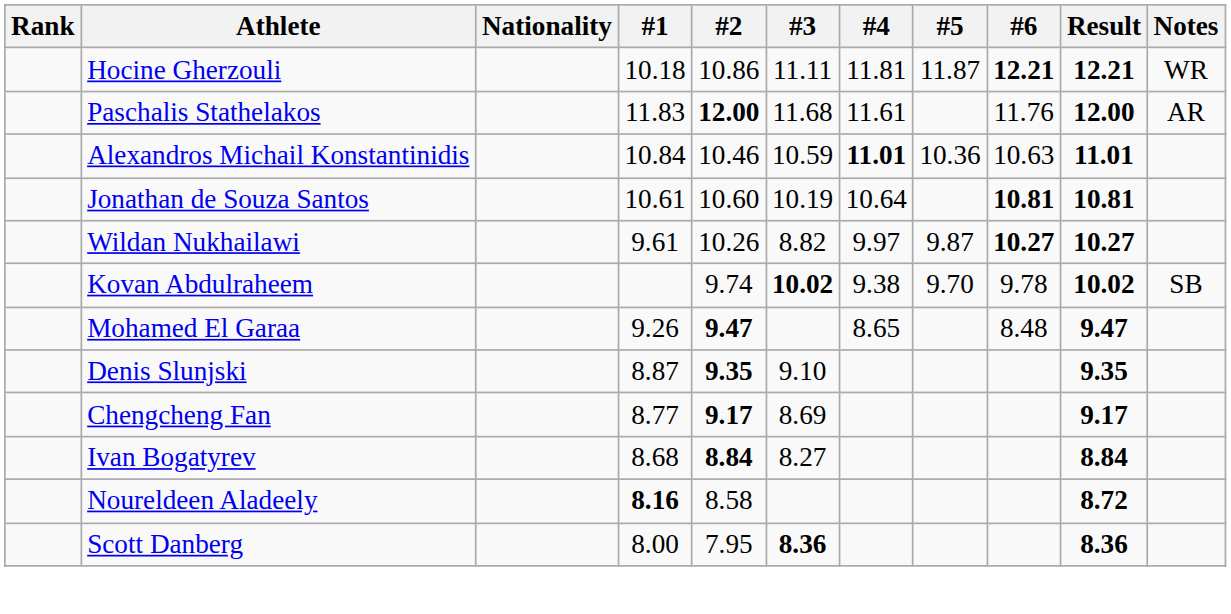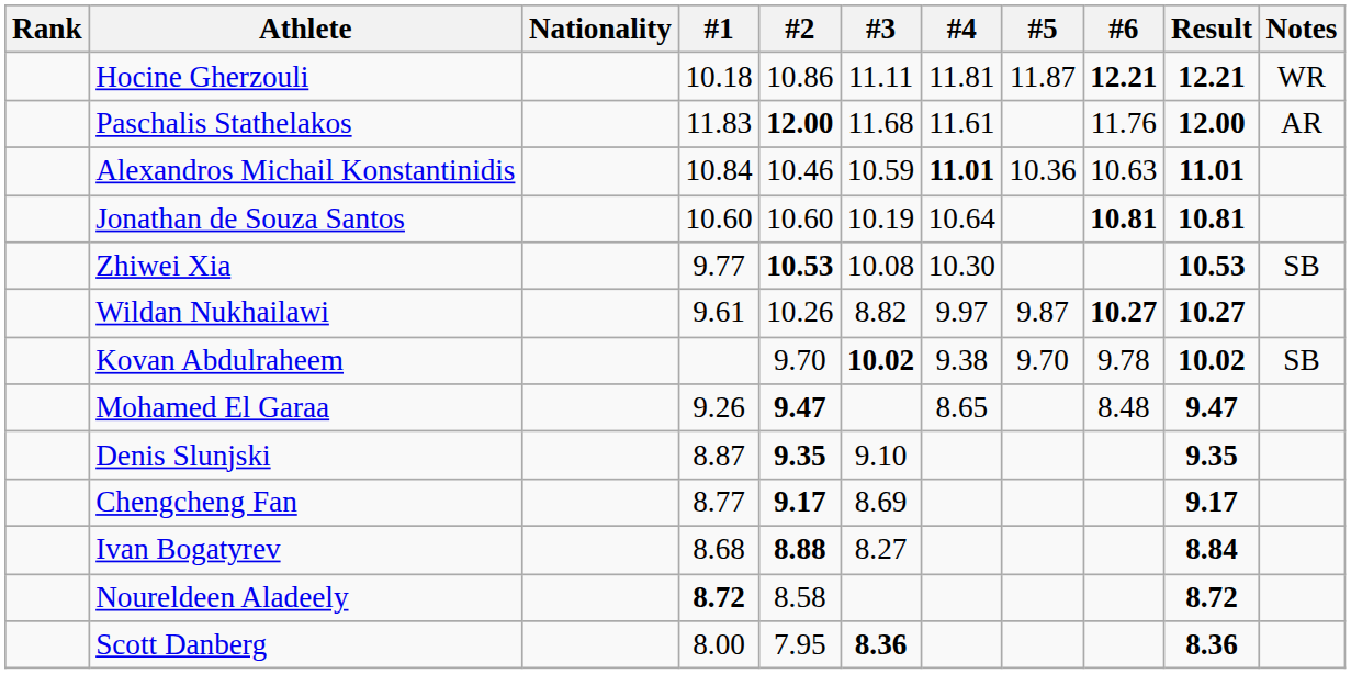Jonathan de Souza Santos | #1: 10.61 -> 10.60
+ row: Zhiwei Xia | 9.77 | 10.53 | 10.08 | 10.30 | 10.53 | SB
Kovan Abdulraheem | #2: 9.74 -> 9.70
Ivan Bogatyrev | #2: 8.84 -> 8.88
Noureldeen Aladeely | #1: 8.16 -> 8.72
